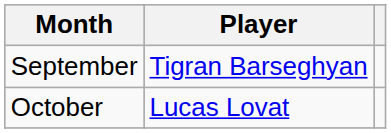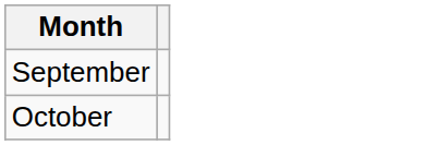- column: Player | Tigran Barseghyan | Lucas Lovat
